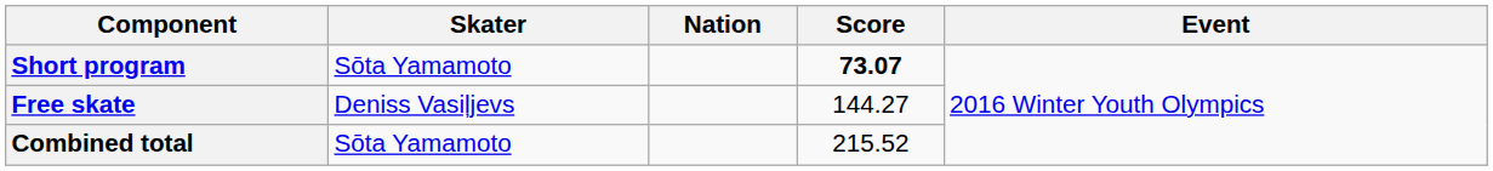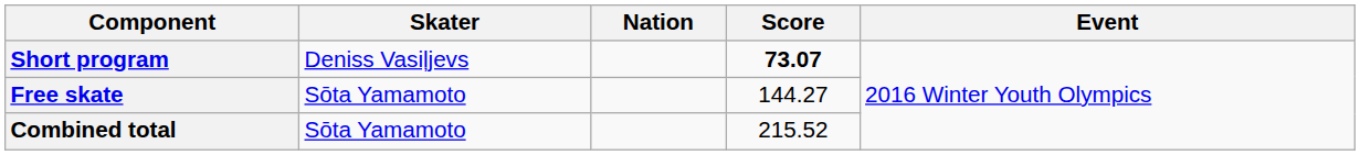Short program | Skater: Sōta Yamamoto -> Deniss Vasiļjevs
Free skate | Skater: Deniss Vasiļjevs -> Sōta Yamamoto
